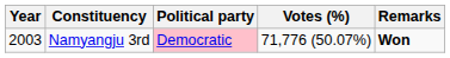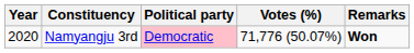Namyangju 3rd | Year: 2003 -> 2020
